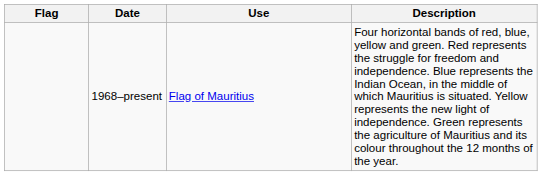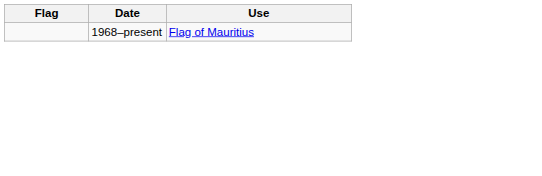- column: Description | Four horizontal bands of red, blue, yellow and green. Red represents the struggle for freedom and independence. Blue represents the Indian Ocean, in the middle of which Mauritius is situated. Yellow represents the new light of independence. Green represents the agriculture of Mauritius and its colour throughout the 12 months of the year.
